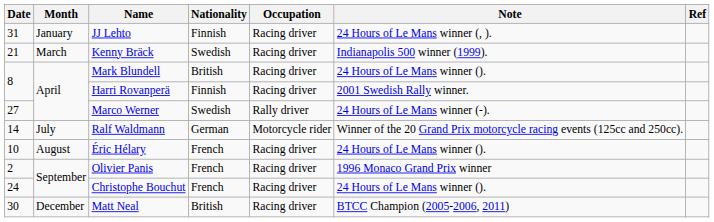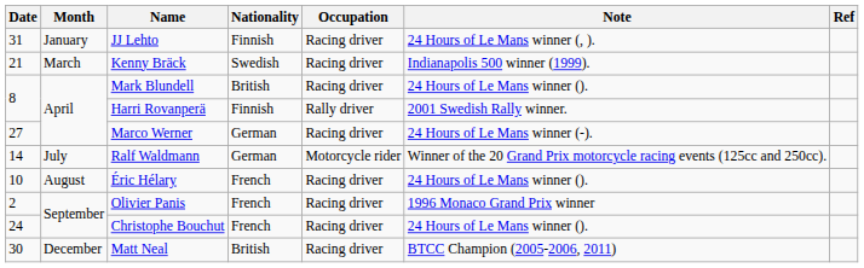Harri Rovanperä | Occupation: Racing driver -> Rally driver
Marco Werner | Nationality: Swedish -> German
Marco Werner | Occupation: Rally driver -> Racing driver
